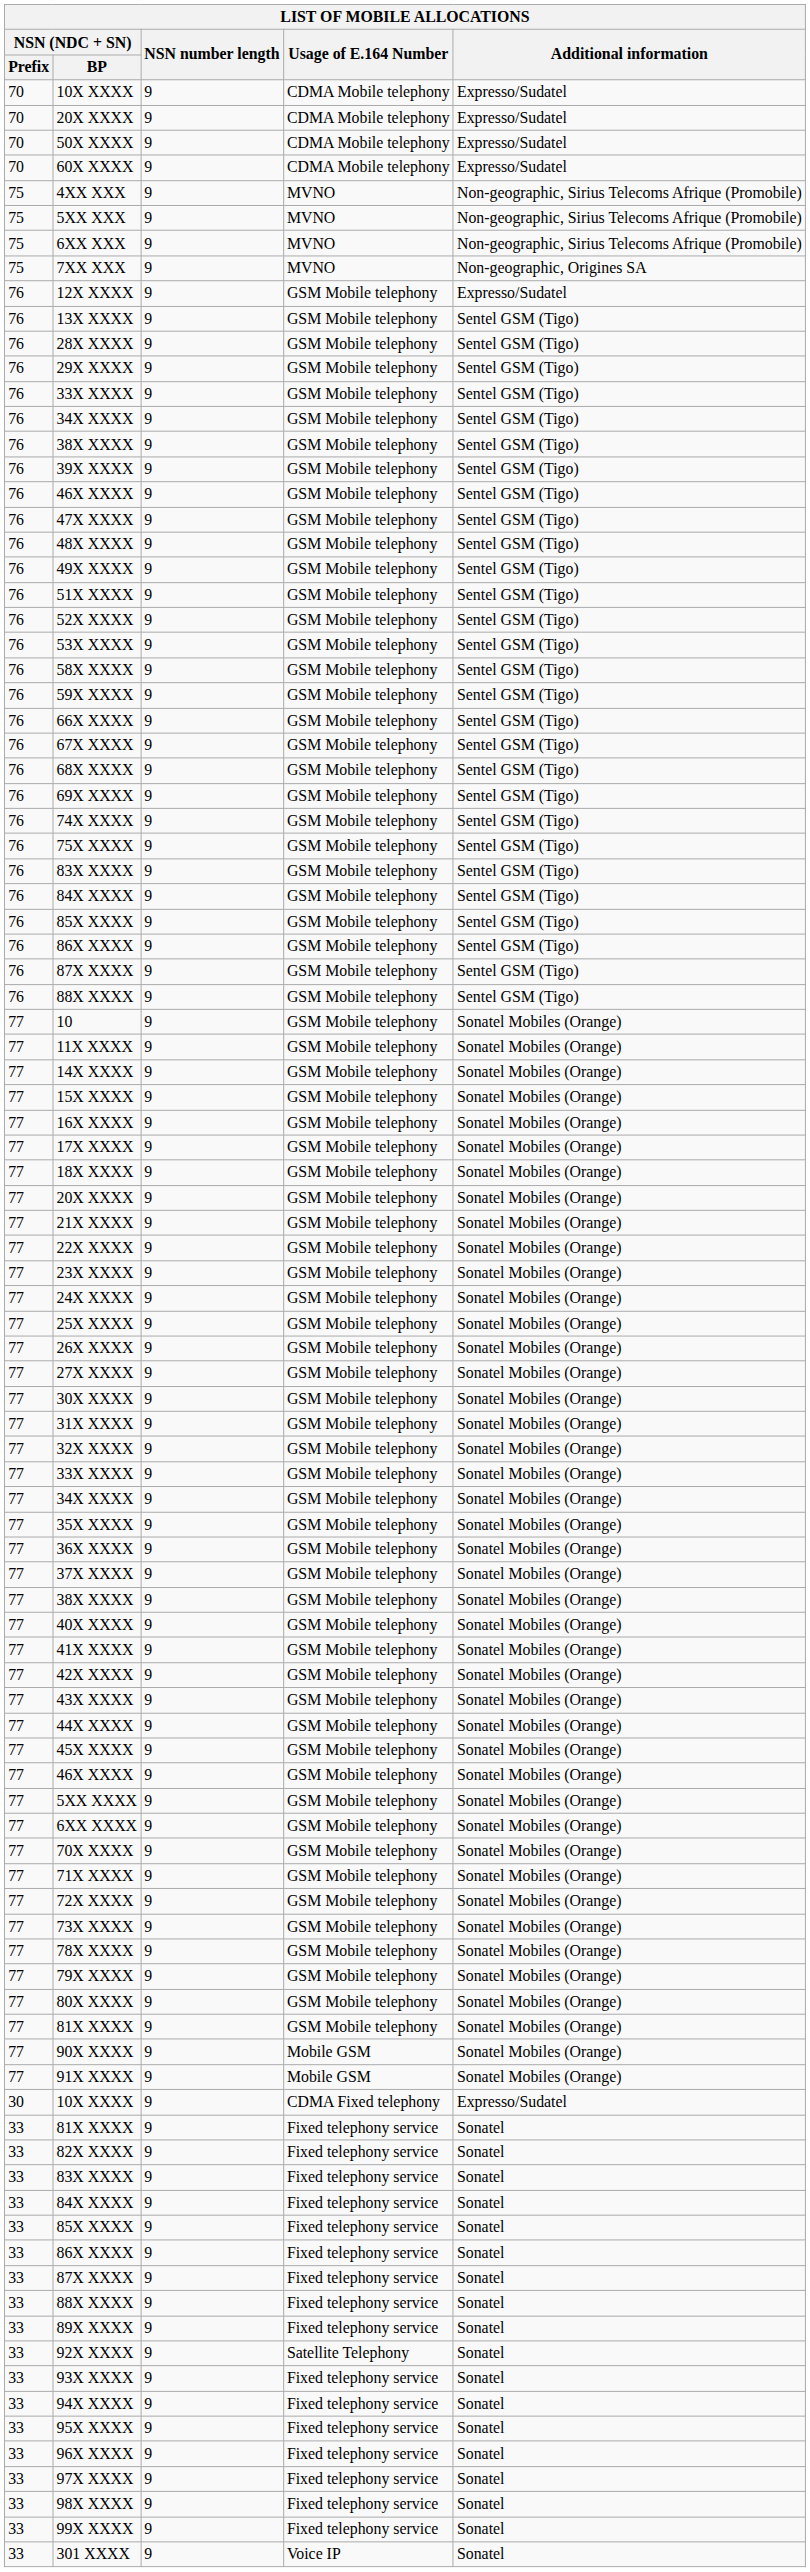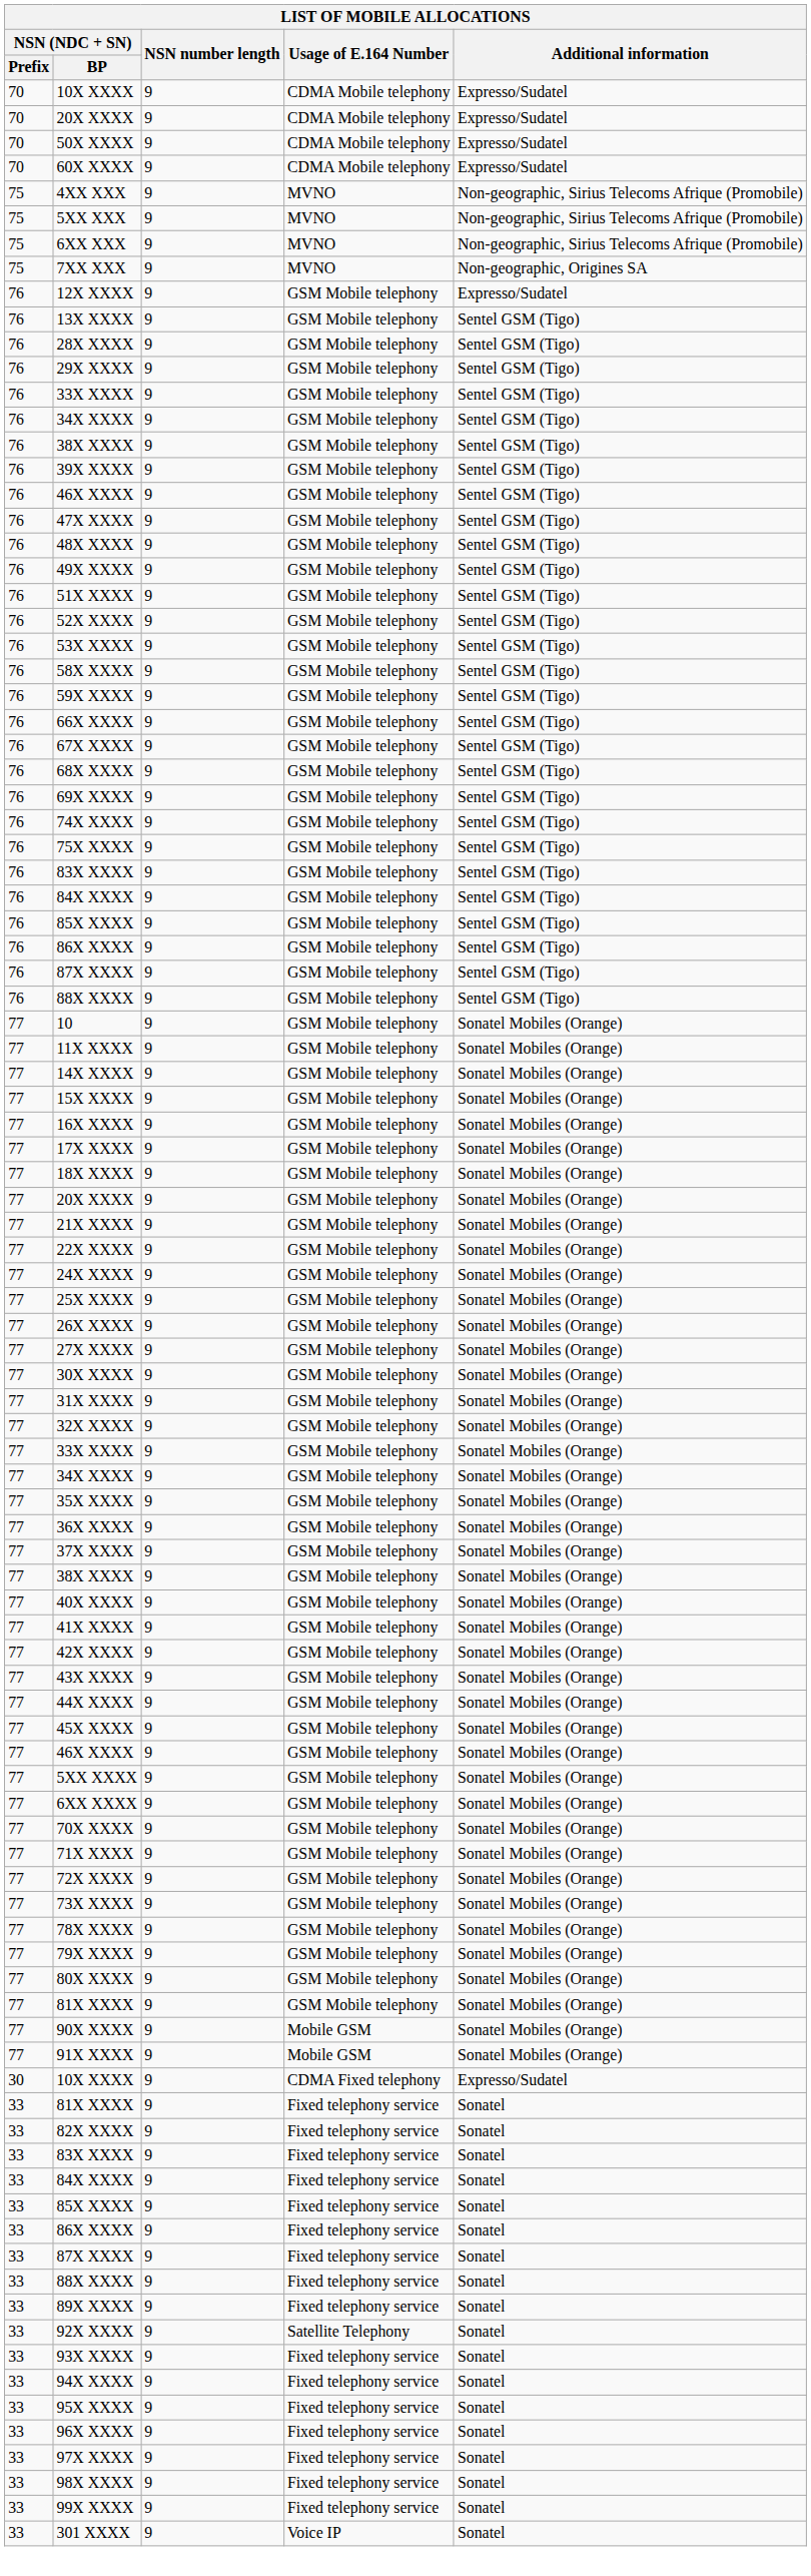- row: 77 | 23X XXXX | 9 | GSM Mobile telephony | Sonatel Mobiles (Orange)
